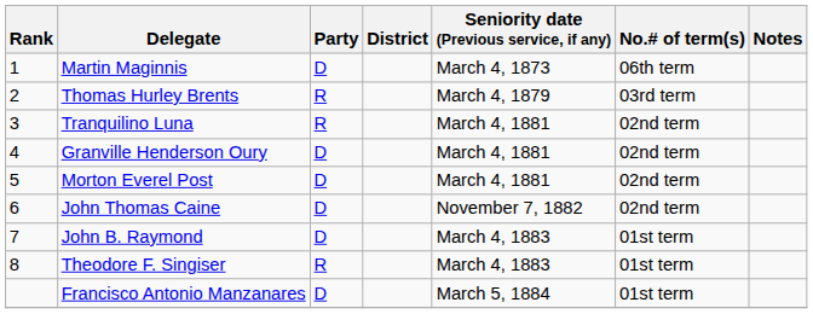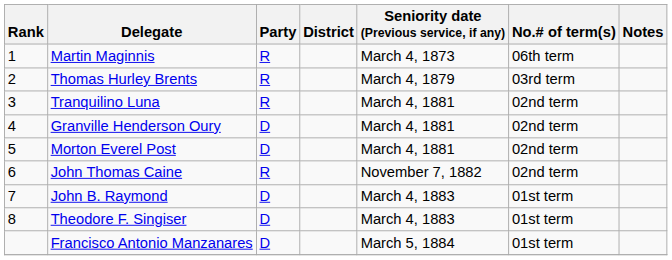Martin Maginnis | Party: D -> R
John Thomas Caine | Party: D -> R
Theodore F. Singiser | Party: R -> D
